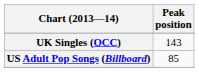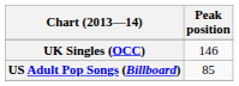UK Singles (OCC) | Peak position: 143 -> 146
